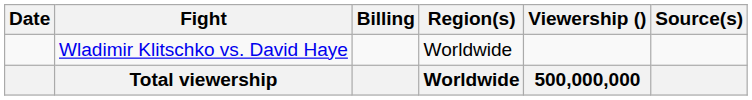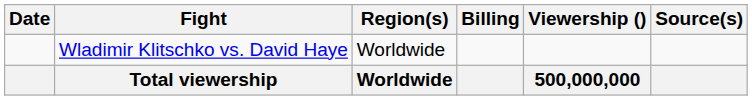columns swapped: Billing <-> Region(s)
